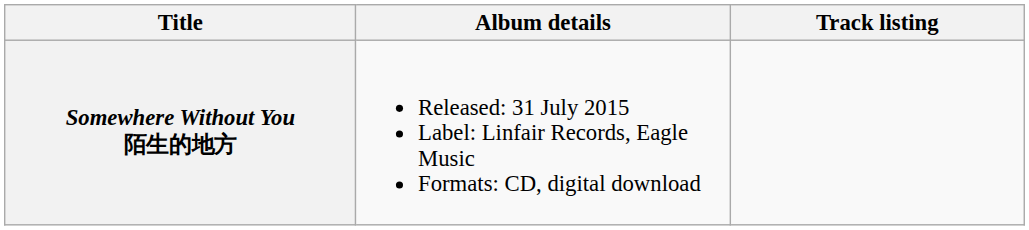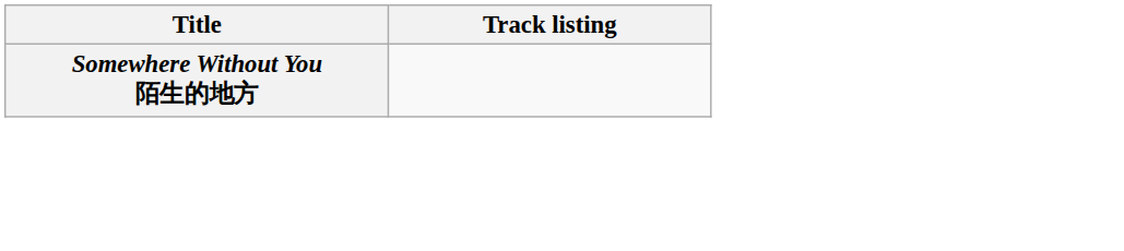- column: Album details | Released: 31 July 2015 Label: Linfair Records, Eagle Music Formats: CD, digital download
